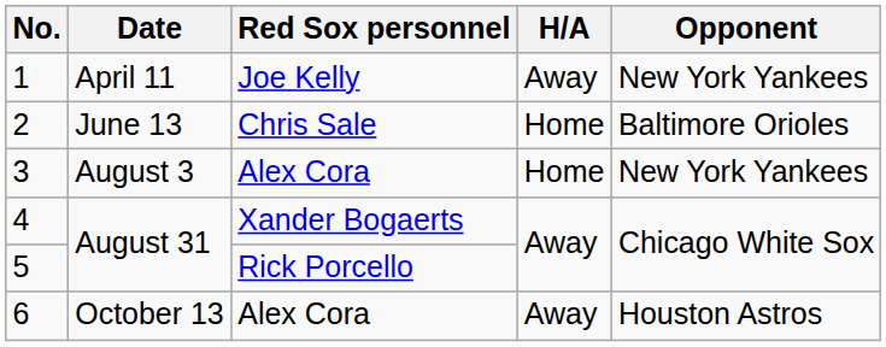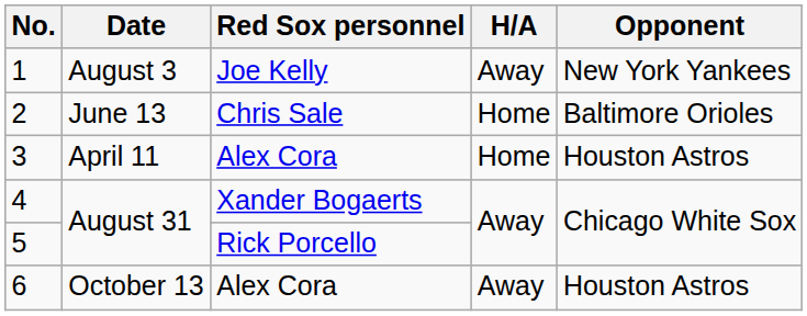1 | Date: April 11 -> August 3
3 | Date: August 3 -> April 11
3 | Opponent: New York Yankees -> Houston Astros
